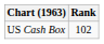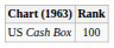US Cash Box | Rank: 102 -> 100
